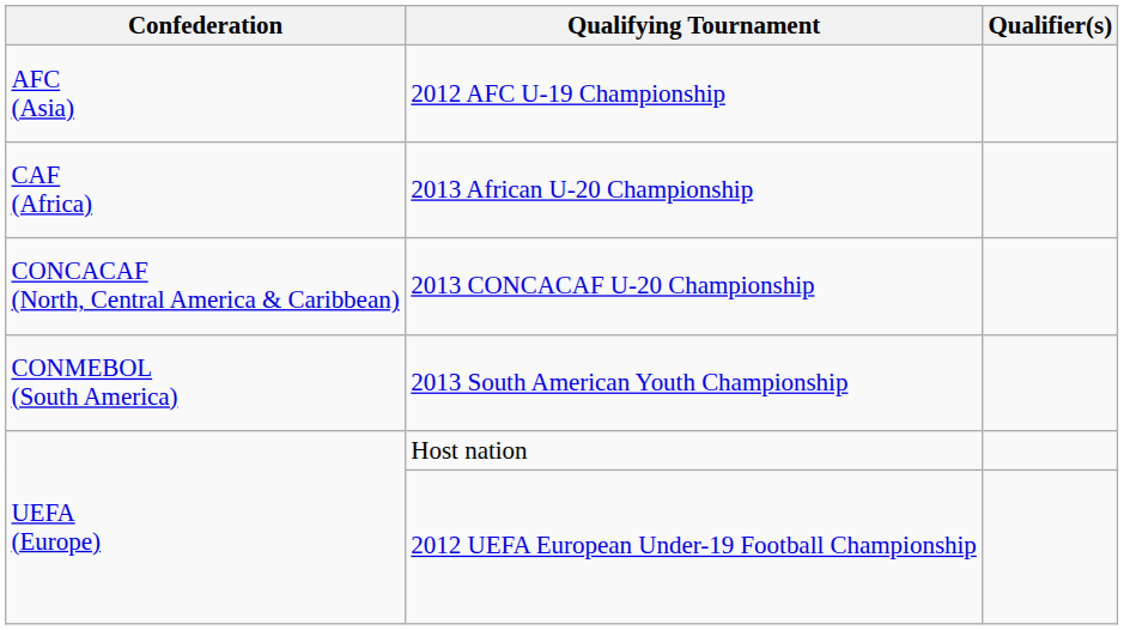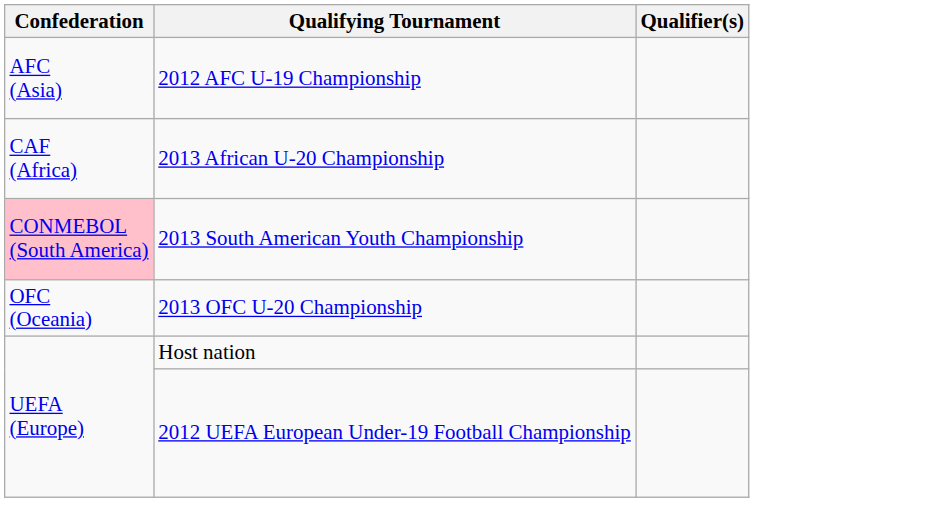- row: CONCACAF (North, Central America & Caribbean) | 2013 CONCACAF U-20 Championship
2013 South American Youth Championship | Confederation: no background -> pink background
+ row: OFC (Oceania) | 2013 OFC U-20 Championship
